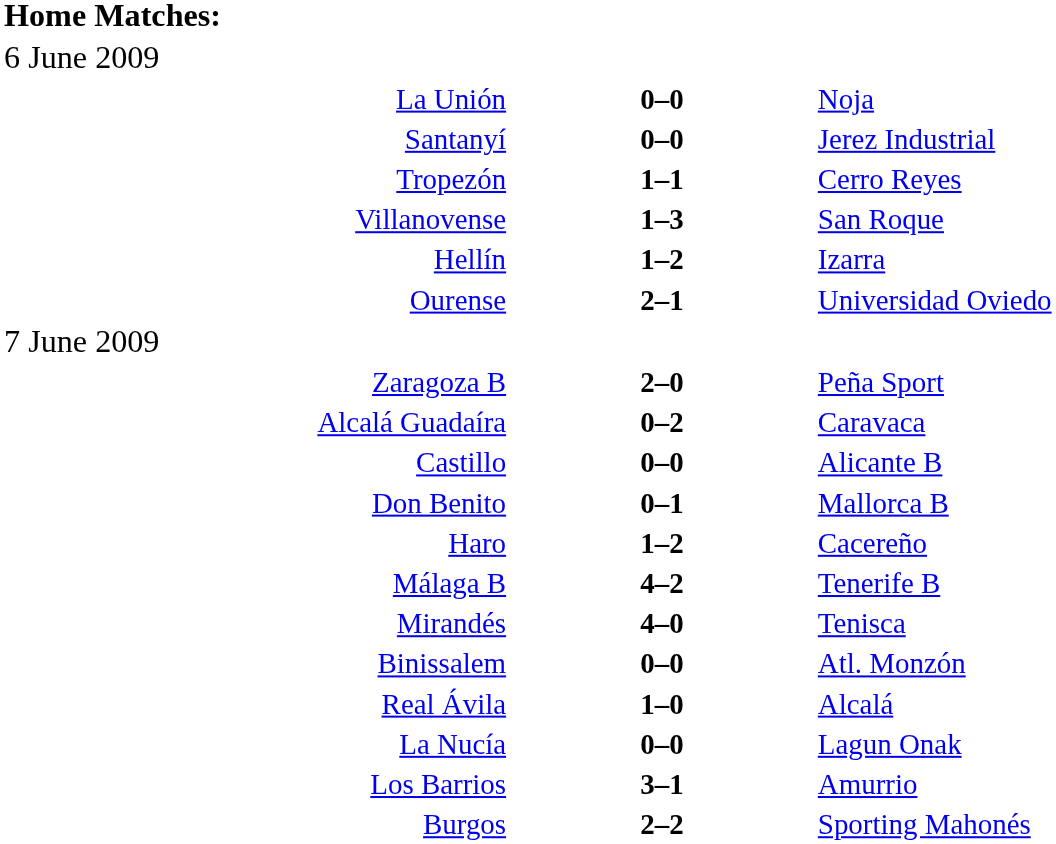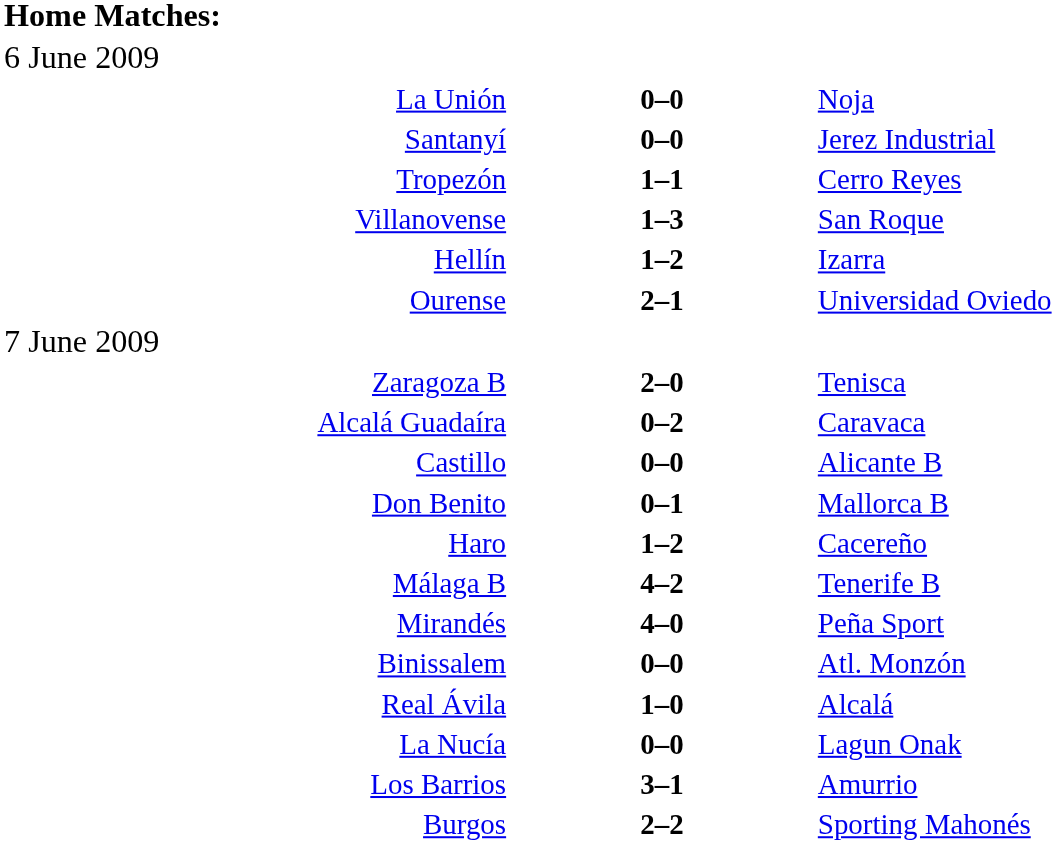Zaragoza B | column 3: Peña Sport -> Tenisca
Mirandés | column 3: Tenisca -> Peña Sport
